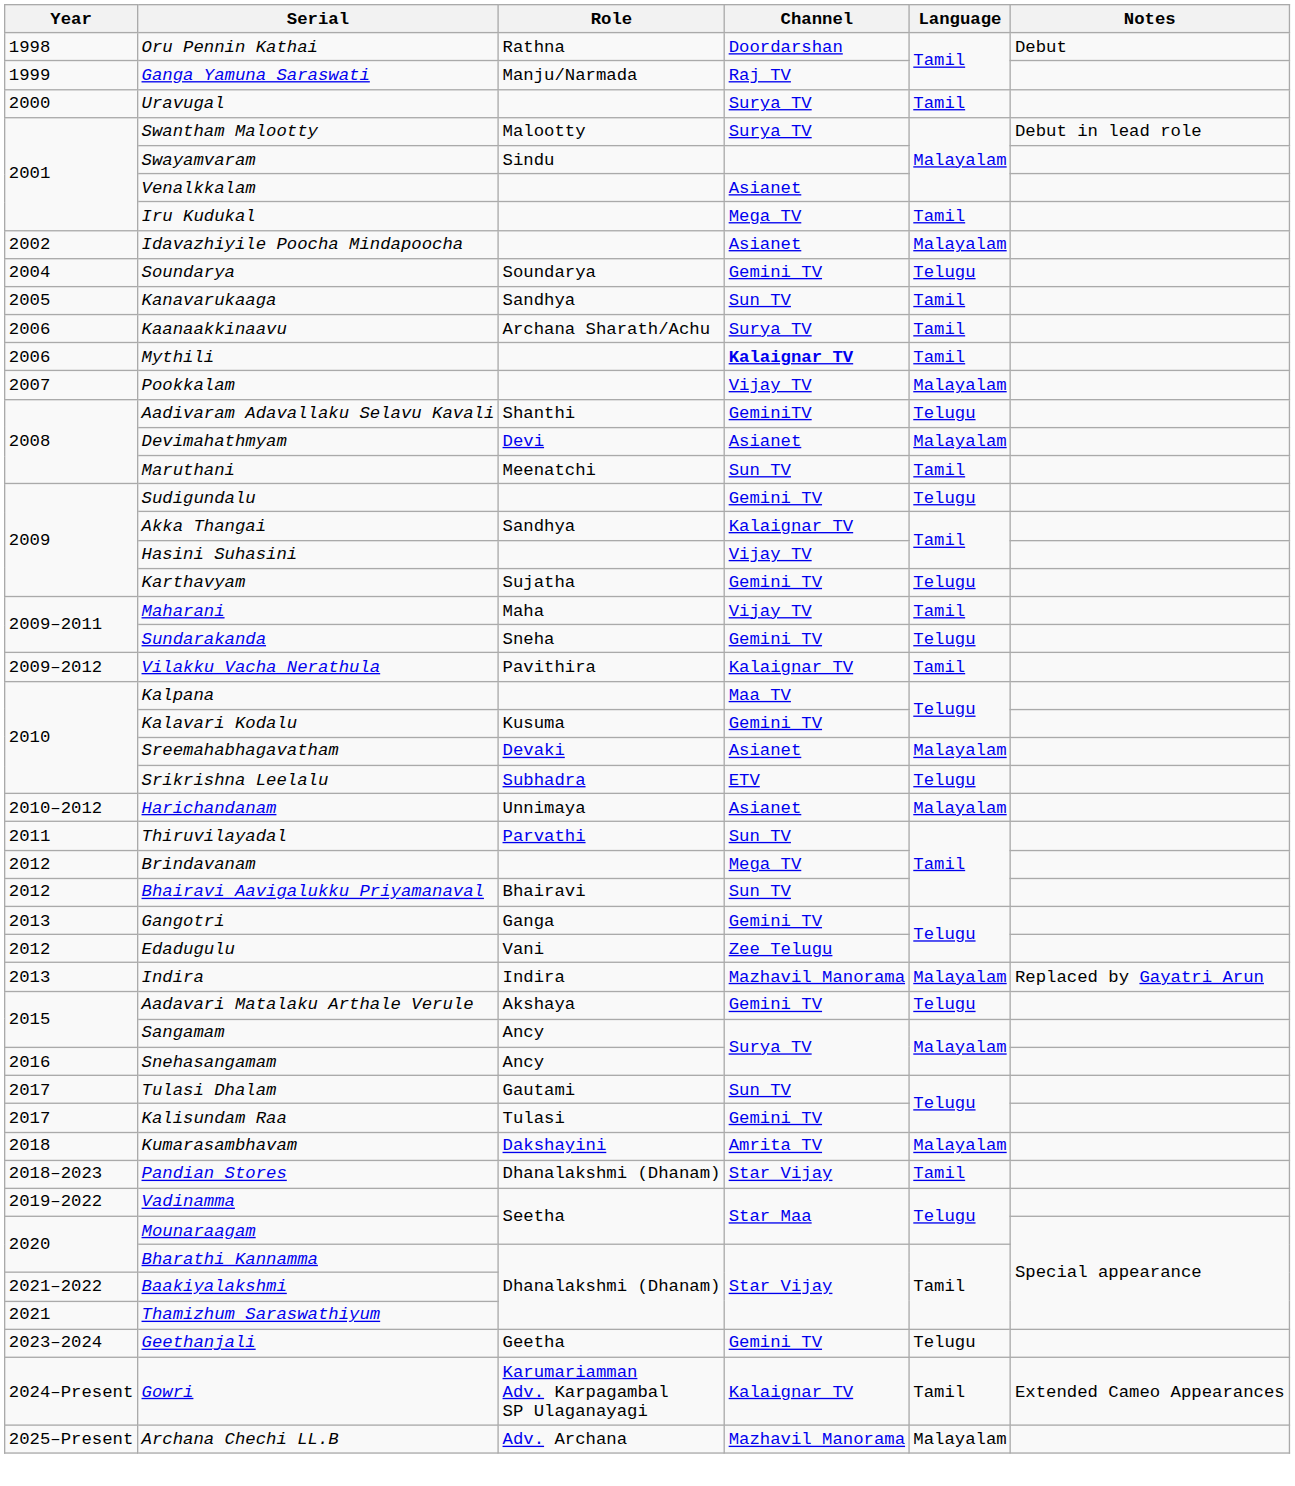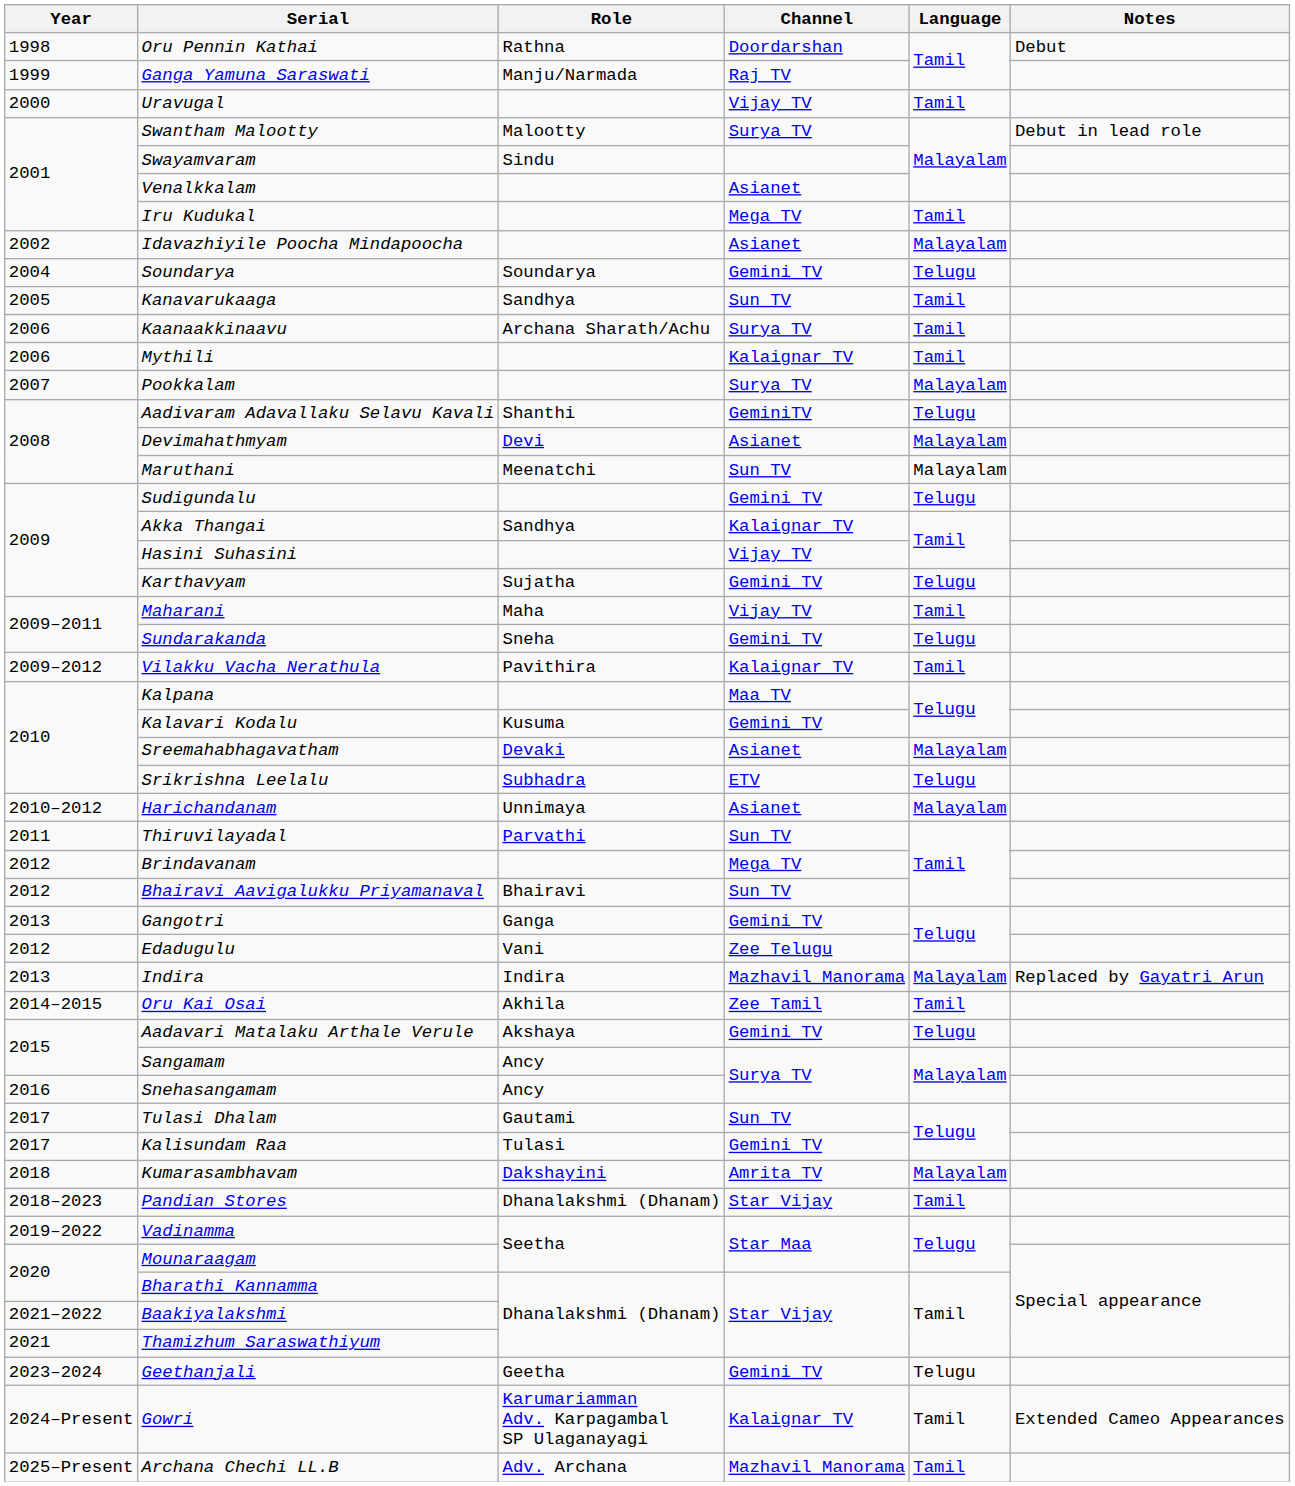Uravugal | Channel: Surya TV -> Vijay TV
Mythili | Channel: bold -> normal
Pookkalam | Channel: Vijay TV -> Surya TV
Maruthani | Language: Tamil -> Malayalam
+ row: 2014–2015 | Oru Kai Osai | Akhila | Zee Tamil | Tamil
Archana Chechi LL.B | Language: Malayalam -> Tamil
